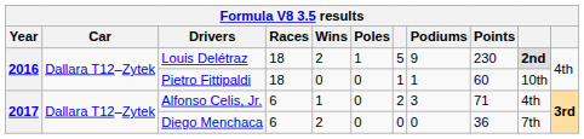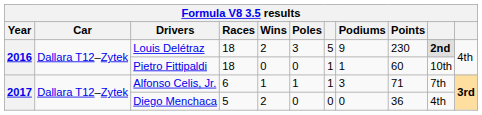Louis Delétraz | Poles: 1 -> 3
Alfonso Celis, Jr. | Poles: 0 -> 1
Alfonso Celis, Jr. | column 7: 2 -> 1
Alfonso Celis, Jr. | column 10: 4th -> 7th
Diego Menchaca | Races: 6 -> 5
Diego Menchaca | column 10: 7th -> 4th
